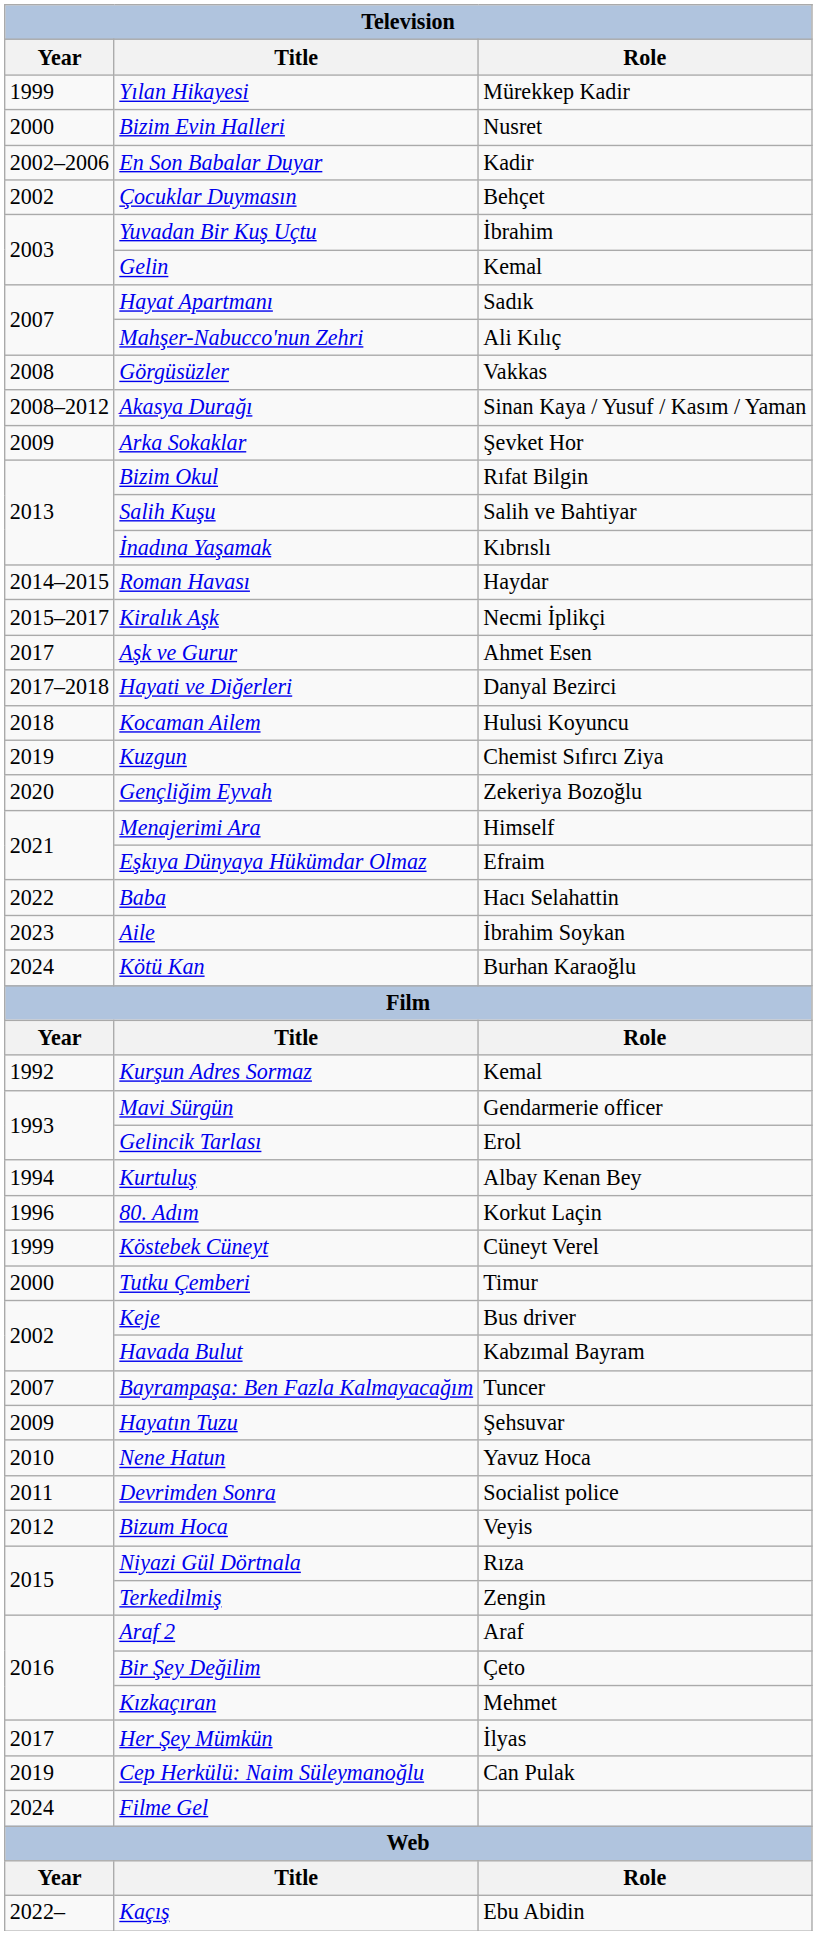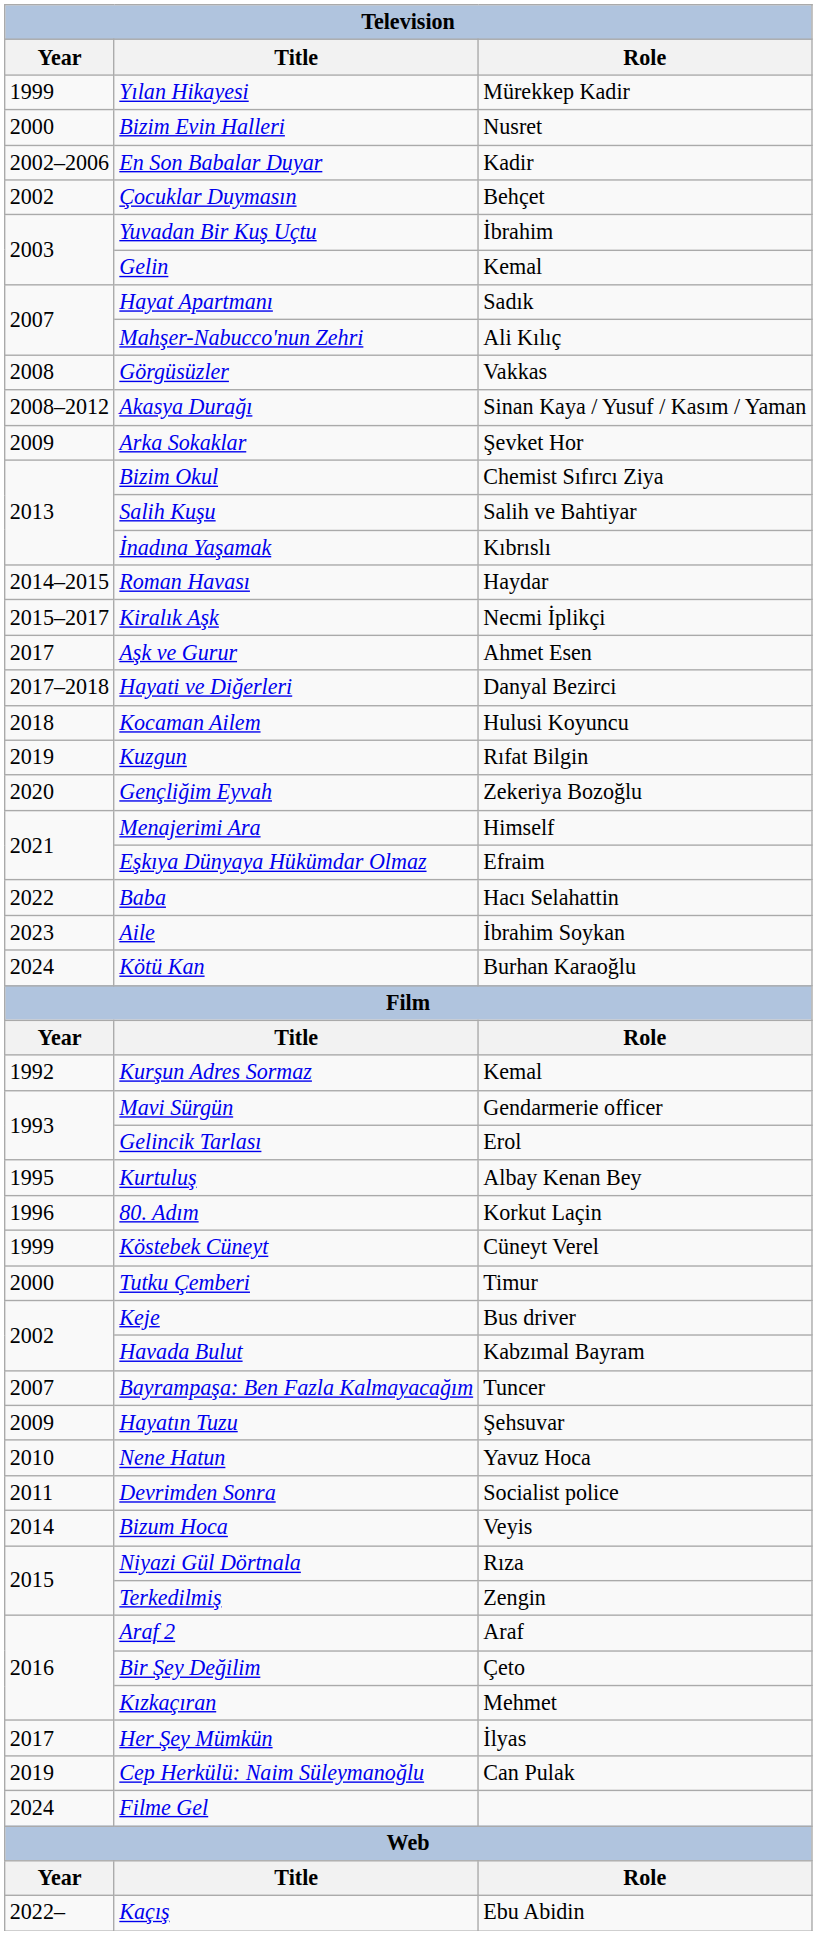Bizim Okul | Role: Rıfat Bilgin -> Chemist Sıfırcı Ziya
Kuzgun | Role: Chemist Sıfırcı Ziya -> Rıfat Bilgin
Kurtuluş | Year: 1994 -> 1995
Bizum Hoca | Year: 2012 -> 2014
